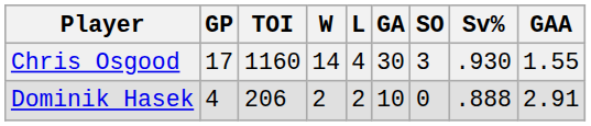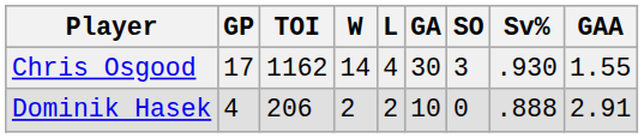Chris Osgood | TOI: 1160 -> 1162
